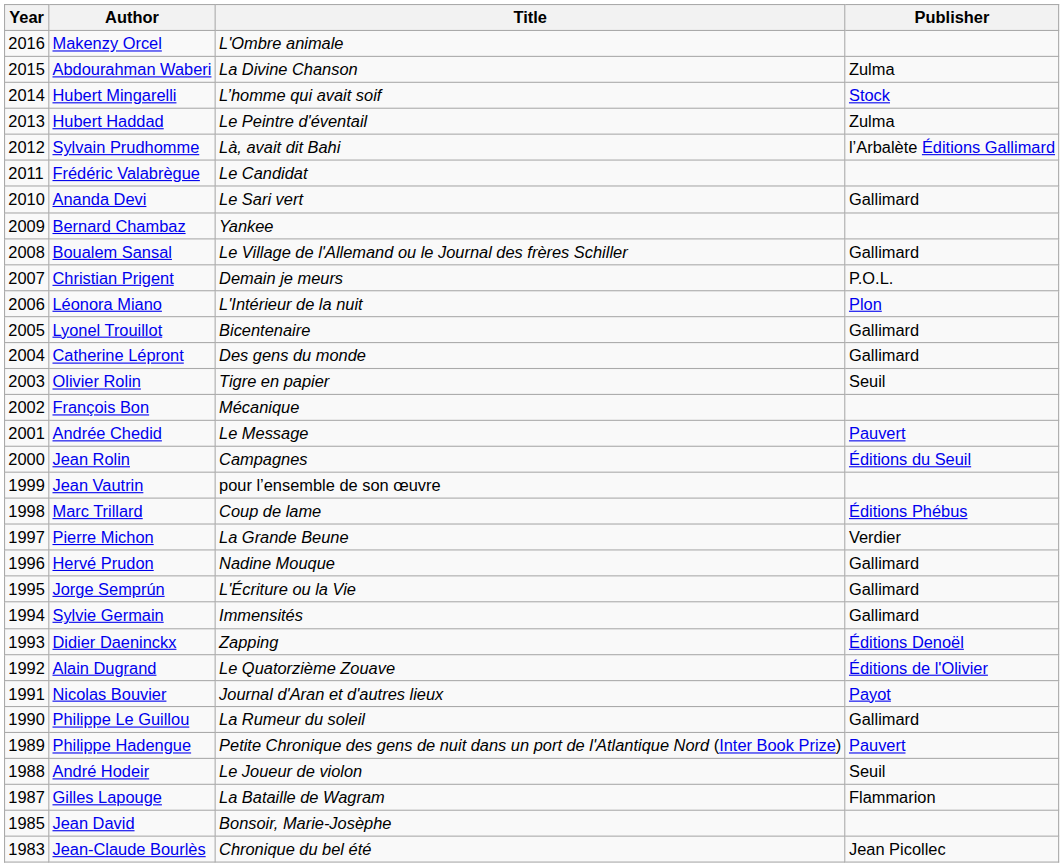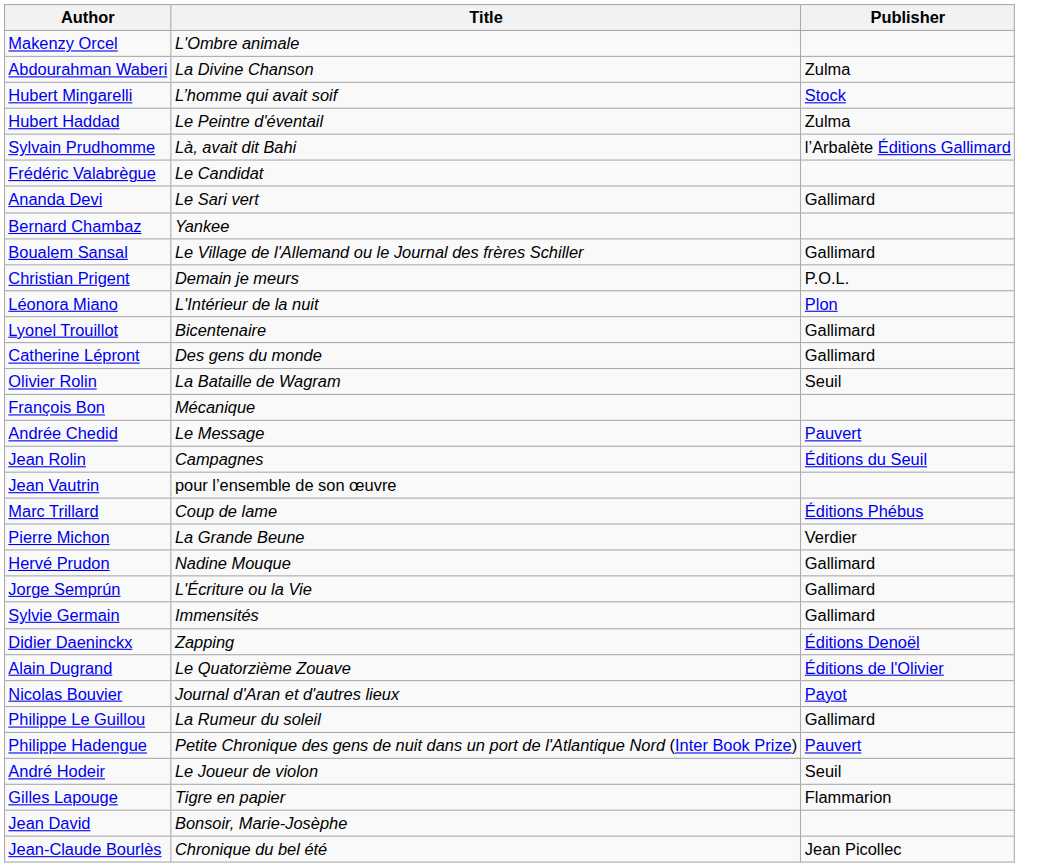- column: Year | 2016 | 2015 | 2014 | 2013 | 2012 | 2011 | 2010 | 2009 | 2008 | 2007 | 2006 | 2005 | 2004 | 2003 | 2002 | 2001 | 2000 | 1999 | 1998 | 1997 | 1996 | 1995 | 1994 | 1993 | 1992 | 1991 | 1990 | 1989 | 1988 | 1987 | 1985 | 1983
Olivier Rolin | Title: Tigre en papier -> La Bataille de Wagram
Gilles Lapouge | Title: La Bataille de Wagram -> Tigre en papier
